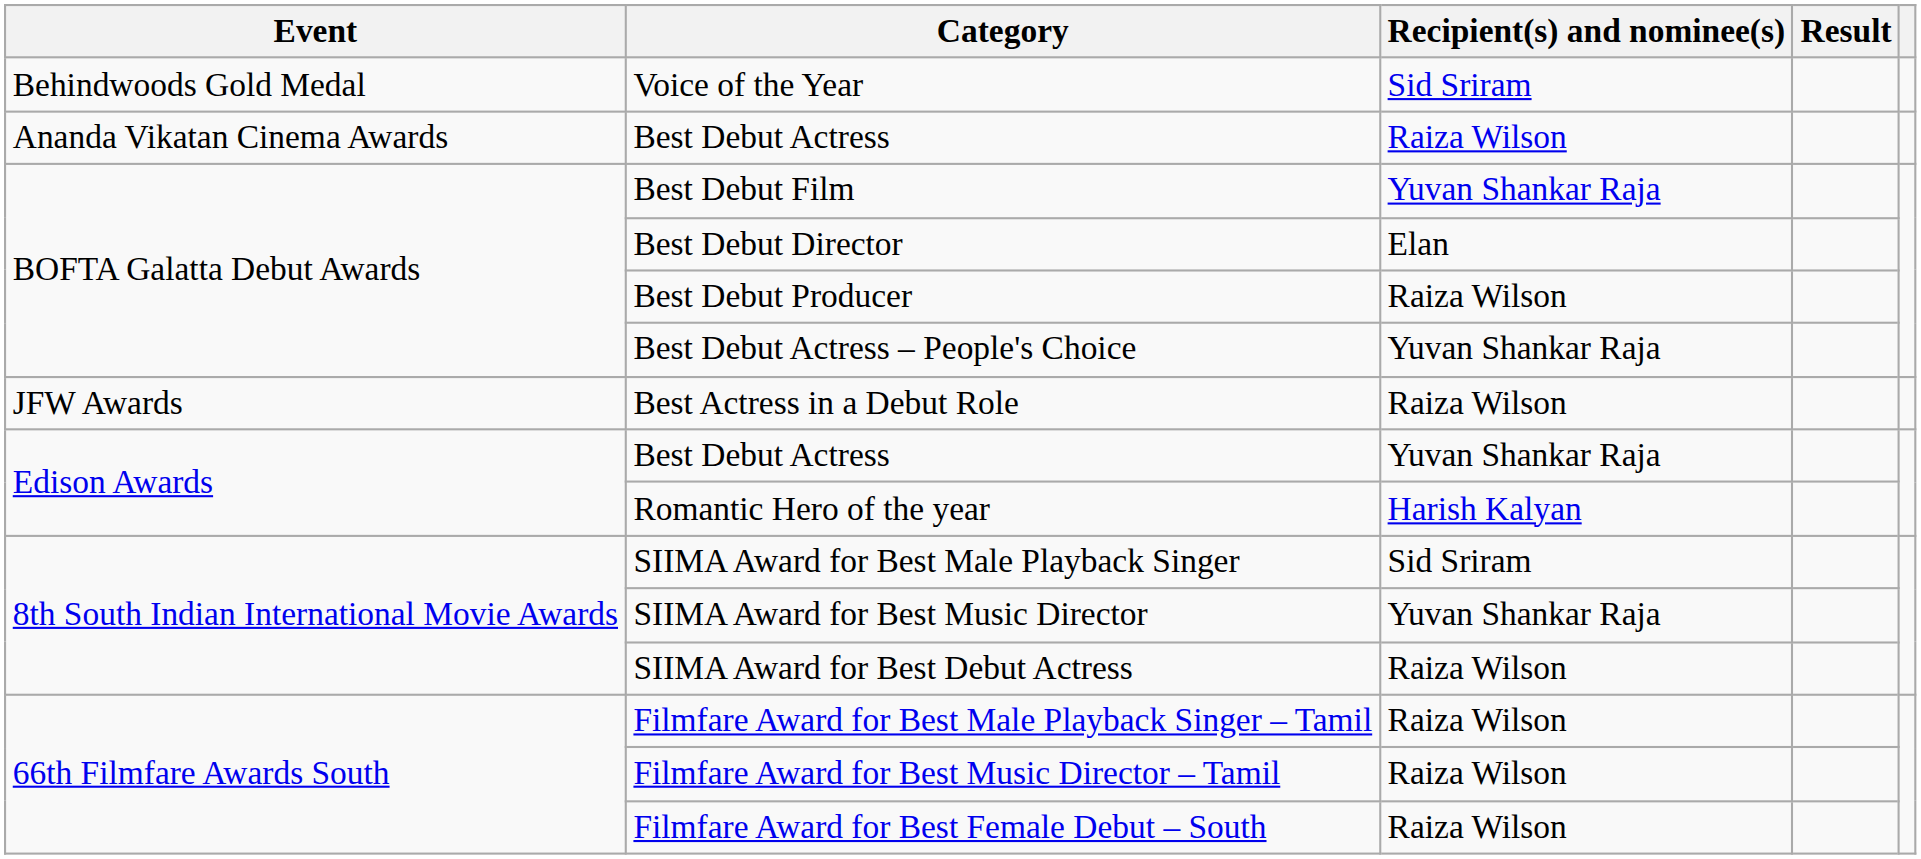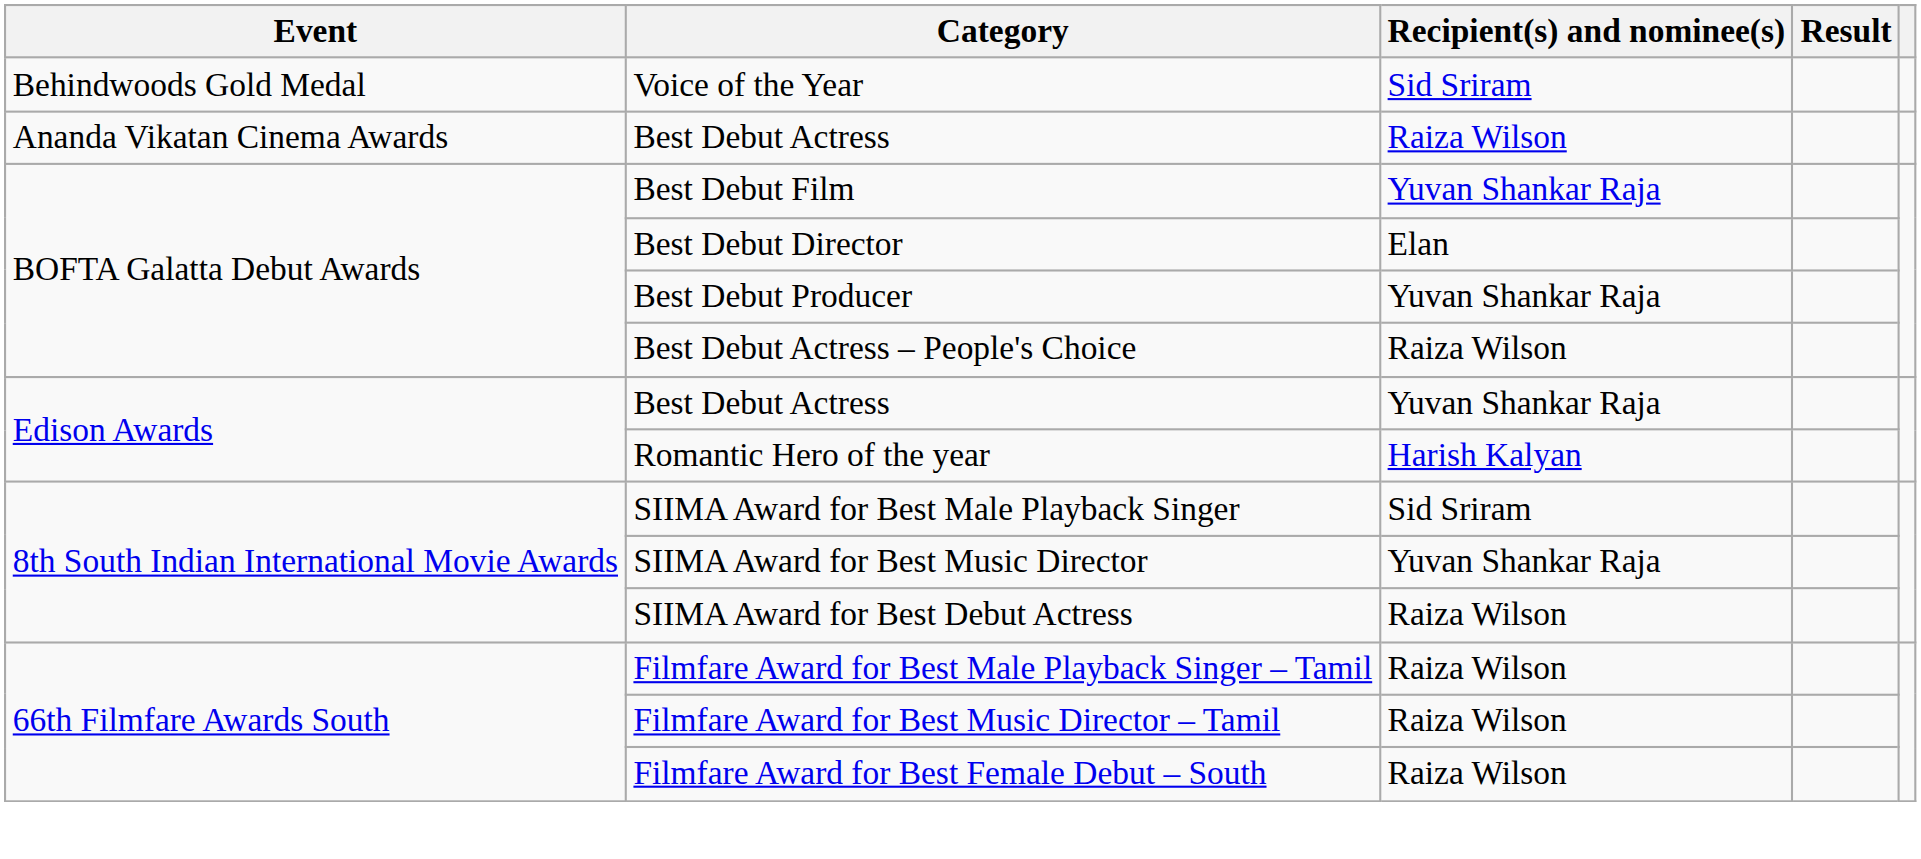Best Debut Producer | Recipient(s) and nominee(s): Raiza Wilson -> Yuvan Shankar Raja
Best Debut Actress – People's Choice | Recipient(s) and nominee(s): Yuvan Shankar Raja -> Raiza Wilson
- row: JFW Awards | Best Actress in a Debut Role | Raiza Wilson
